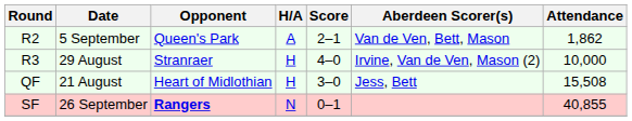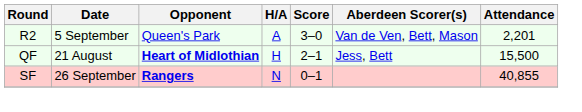R2 | Score: 2–1 -> 3–0
R2 | Attendance: 1,862 -> 2,201
- row: R3 | 29 August | Stranraer | H | 4–0 | Irvine, Van de Ven, Mason (2) | 10,000
QF | Opponent: normal -> bold
QF | Score: 3–0 -> 2–1
QF | Attendance: 15,508 -> 15,500
